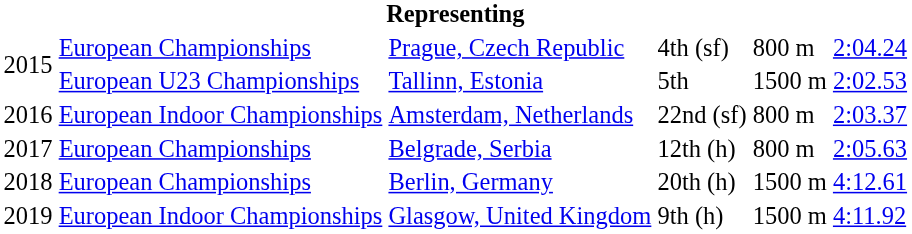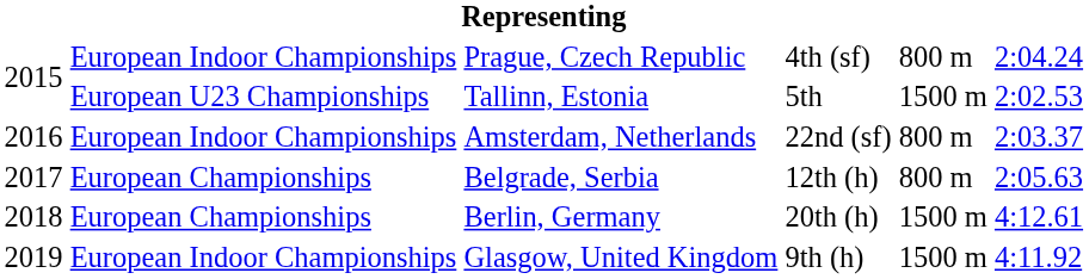Prague, Czech Republic | column 2: European Championships -> European Indoor Championships
